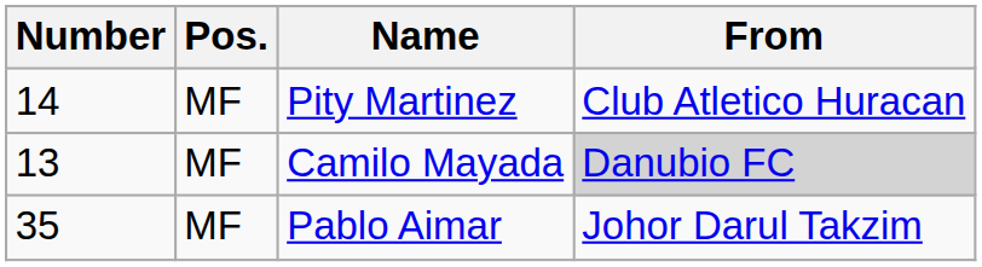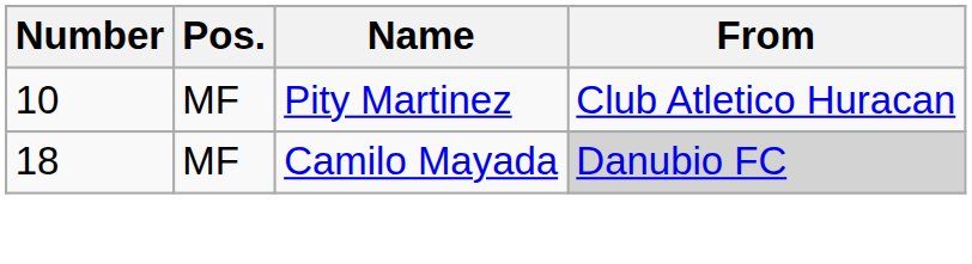Pity Martinez | Number: 14 -> 10
Camilo Mayada | Number: 13 -> 18
- row: 35 | MF | Pablo Aimar | Johor Darul Takzim
